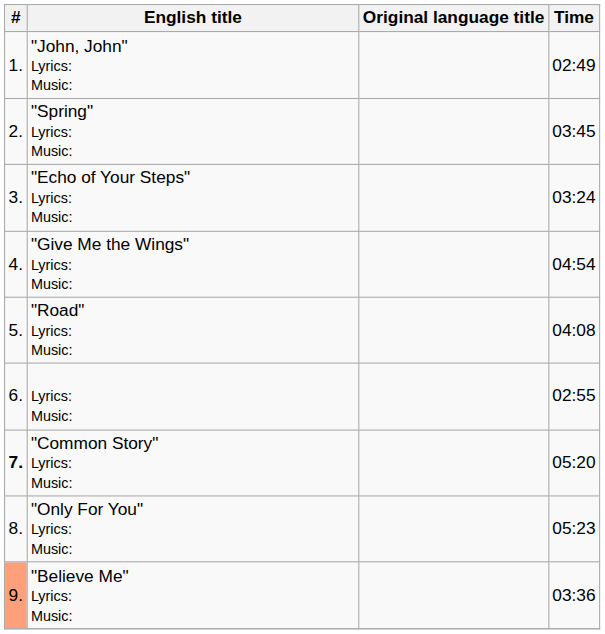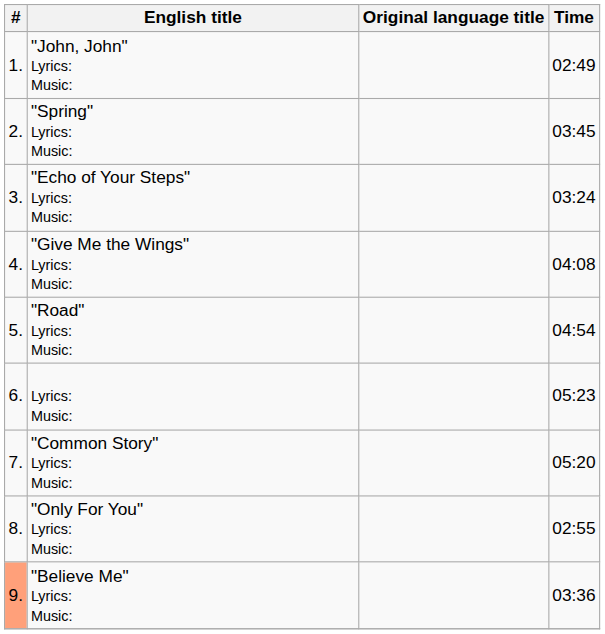"Give Me the Wings" Lyrics: Music: | Time: 04:54 -> 04:08
"Road" Lyrics: Music: | Time: 04:08 -> 04:54
Lyrics: Music: | Time: 02:55 -> 05:23
"Common Story" Lyrics: Music: | #: bold -> normal
"Only For You" Lyrics: Music: | Time: 05:23 -> 02:55
